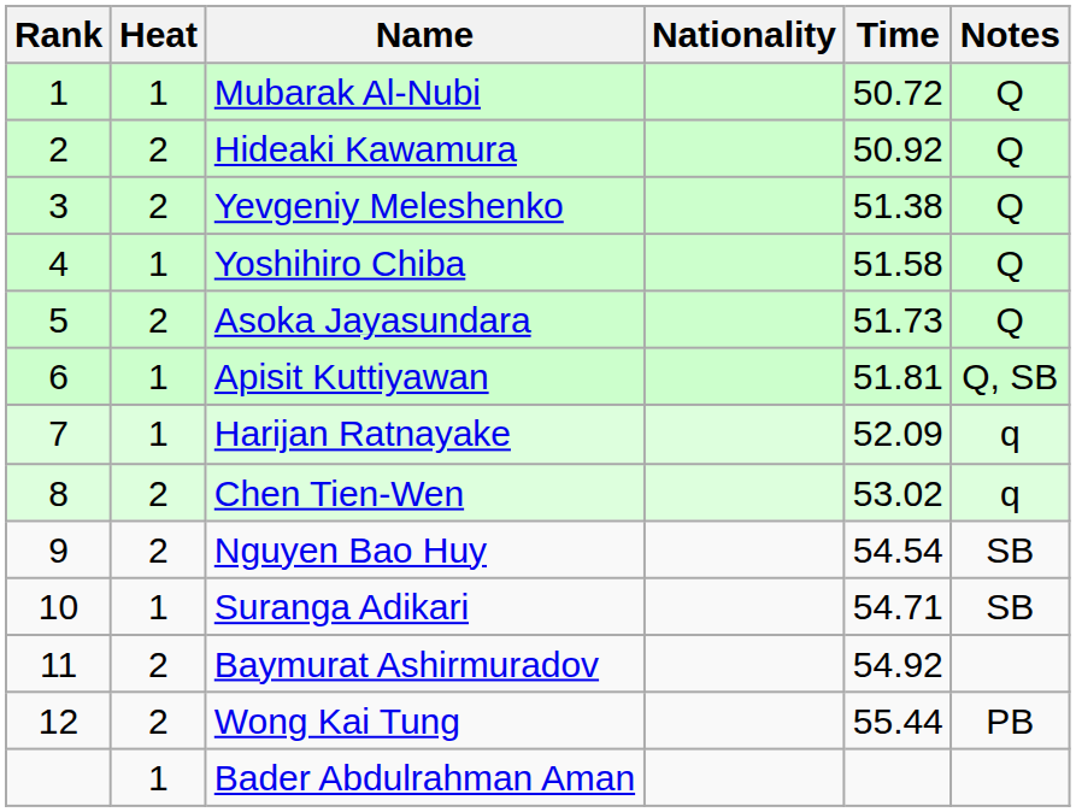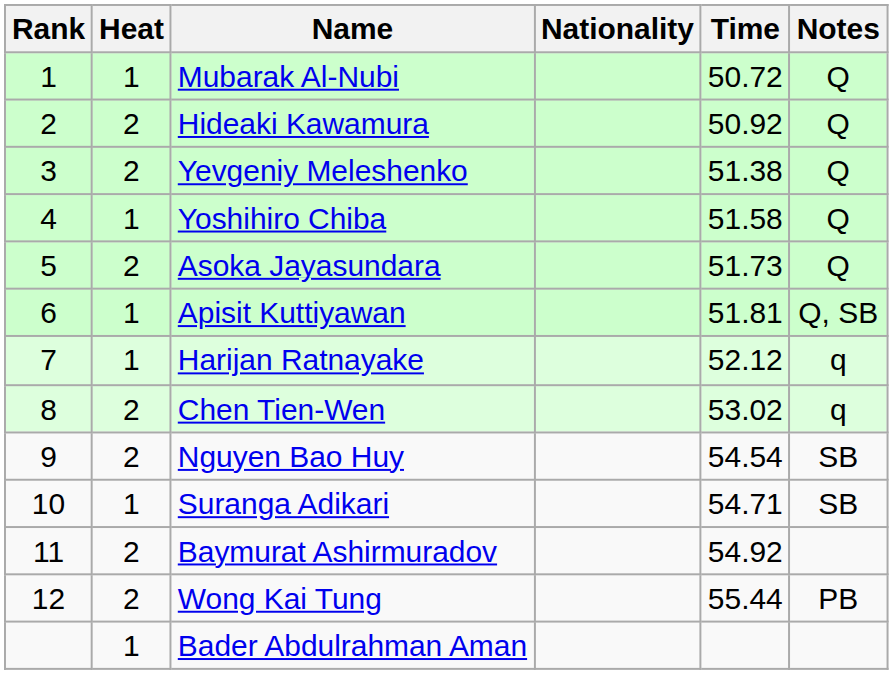Harijan Ratnayake | Time: 52.09 -> 52.12
